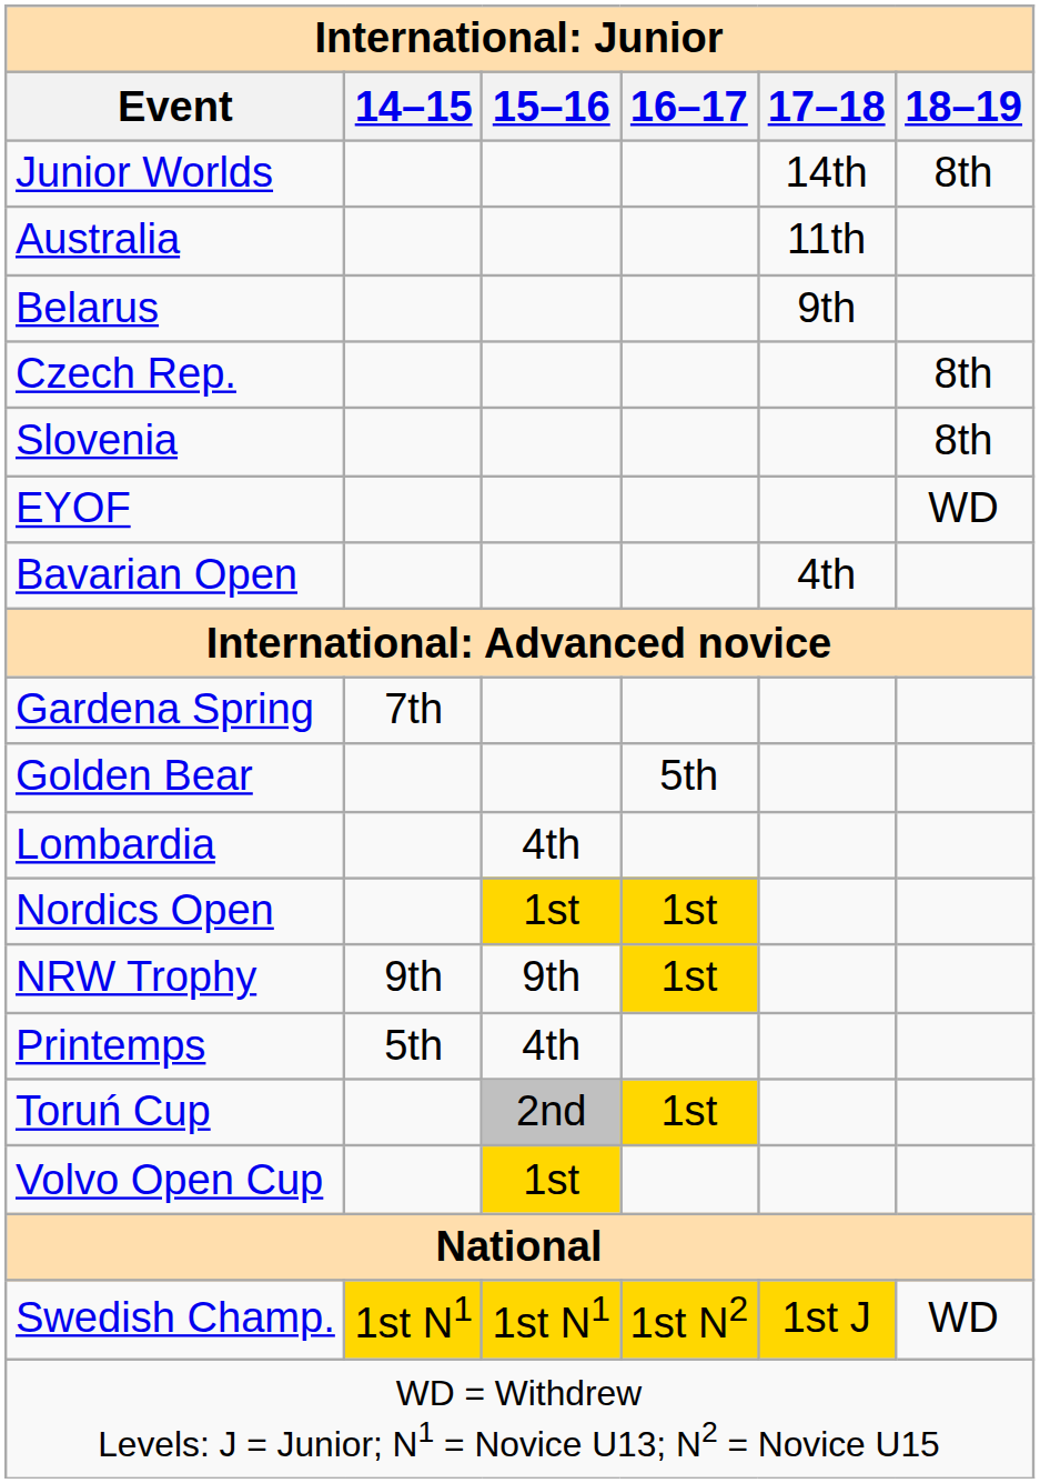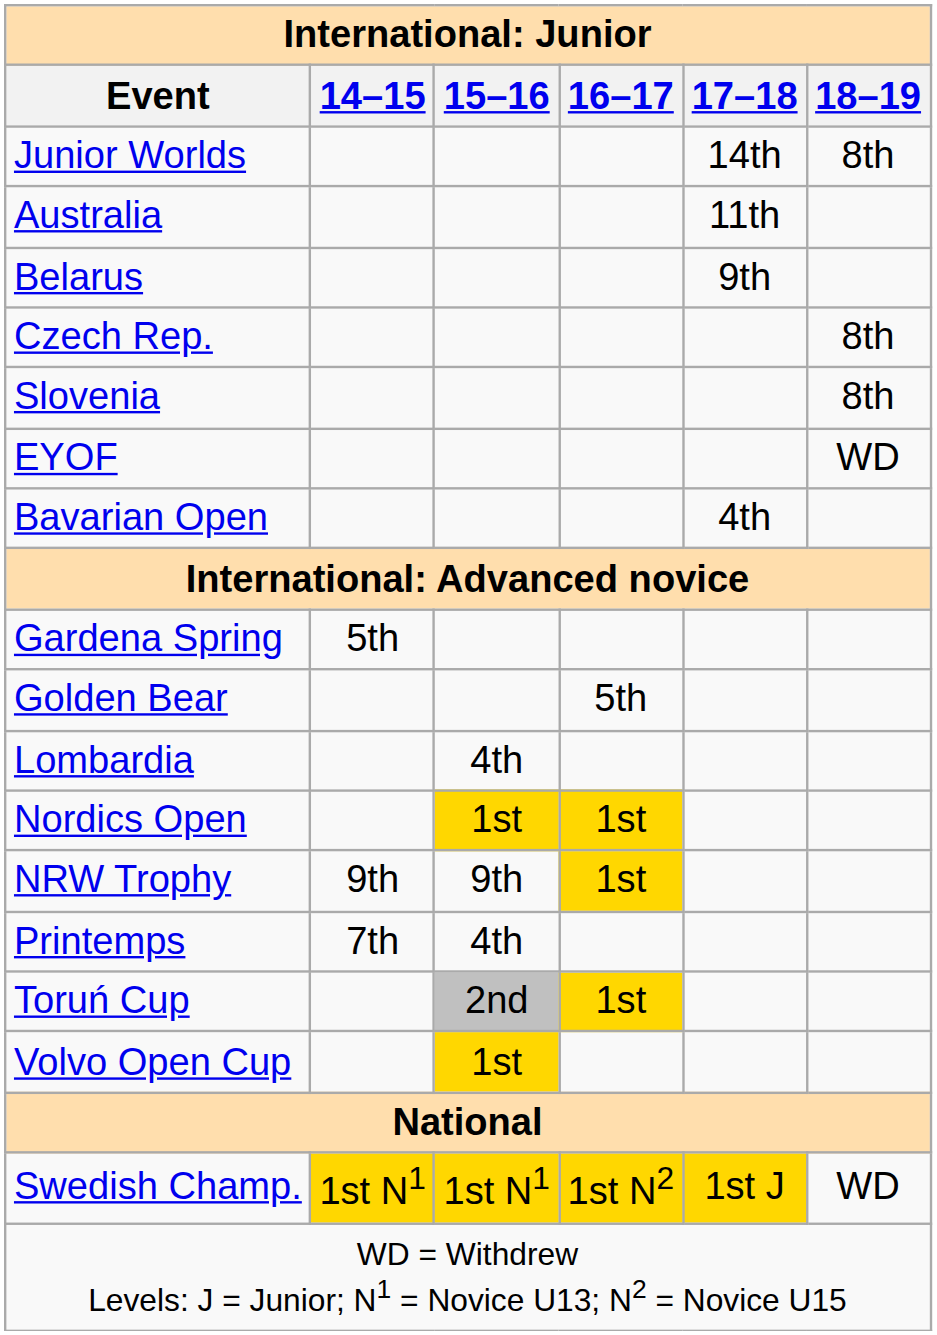Gardena Spring | 14–15: 7th -> 5th
Printemps | 14–15: 5th -> 7th
